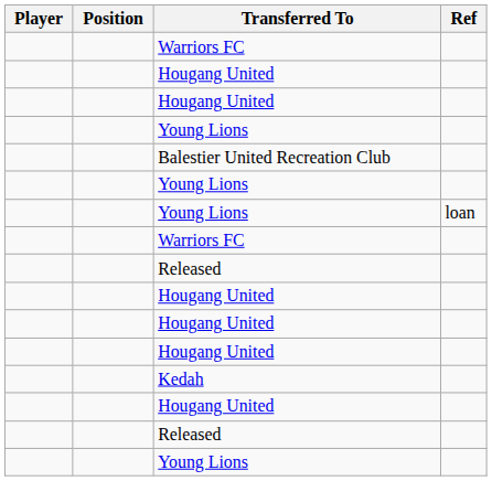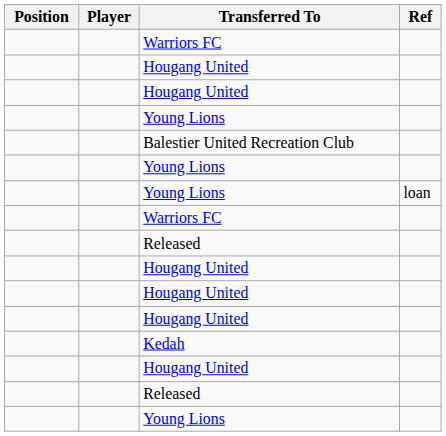columns swapped: Position <-> Player
